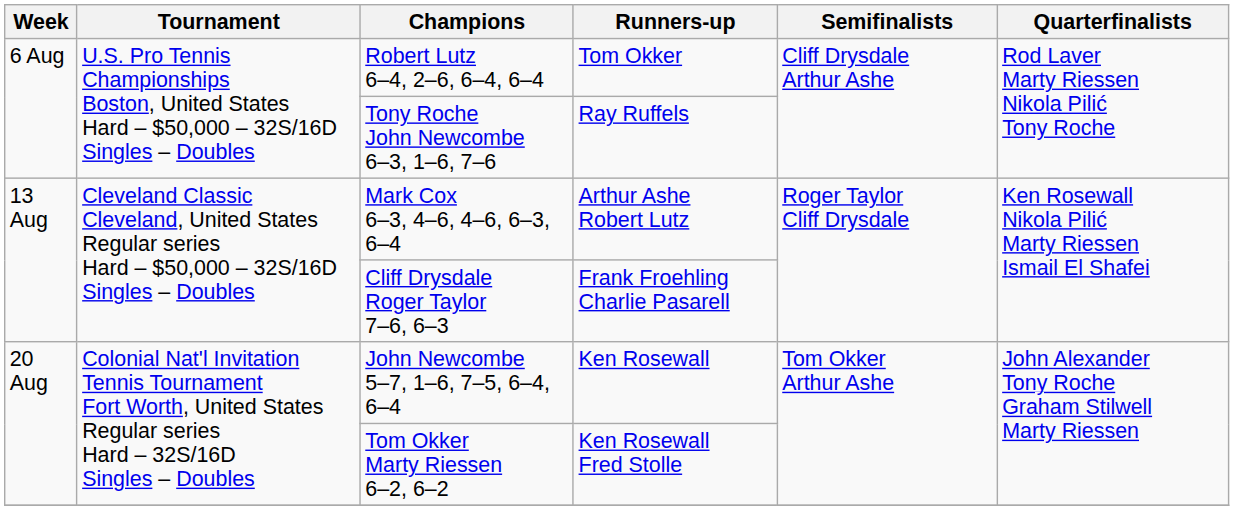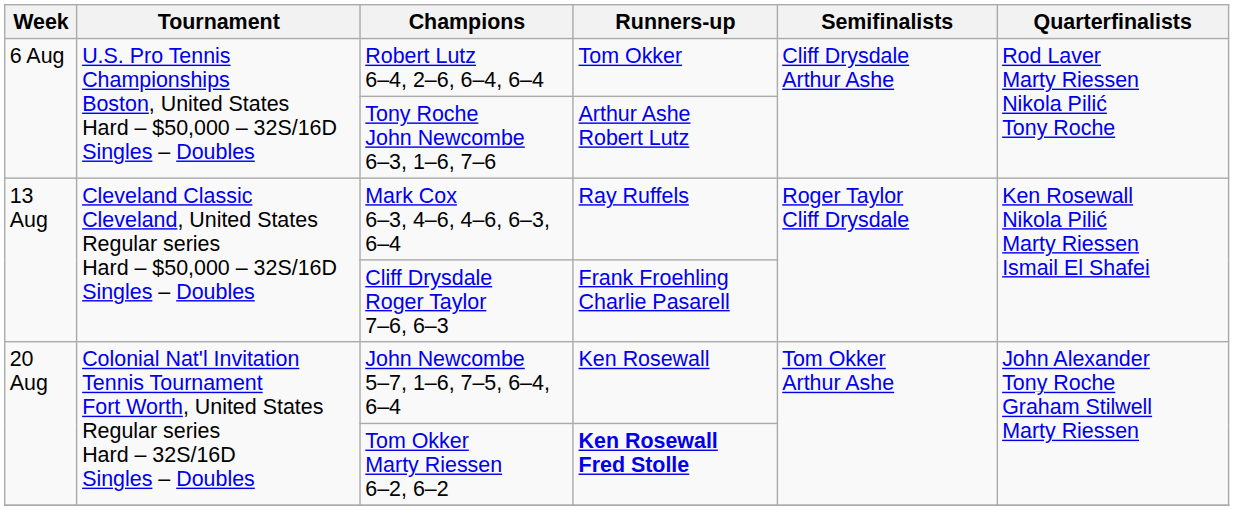Tony Roche John Newcombe 6–3, 1–6, 7–6 | Runners-up: Ray Ruffels -> Arthur Ashe Robert Lutz
Mark Cox 6–3, 4–6, 4–6, 6–3, 6–4 | Runners-up: Arthur Ashe Robert Lutz -> Ray Ruffels
Tom Okker Marty Riessen 6–2, 6–2 | Runners-up: normal -> bold
